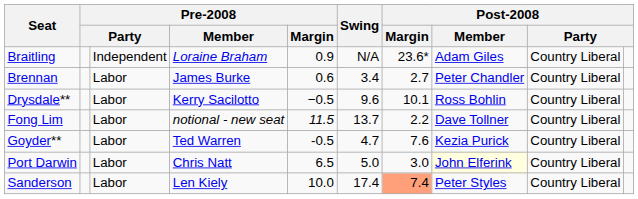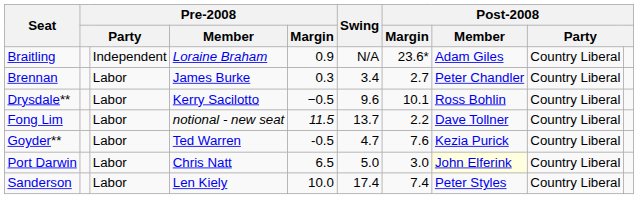Brennan | Pre-2008 / Margin: 0.6 -> 0.3
Sanderson | Post-2008 / Margin: lightsalmon background -> no background
